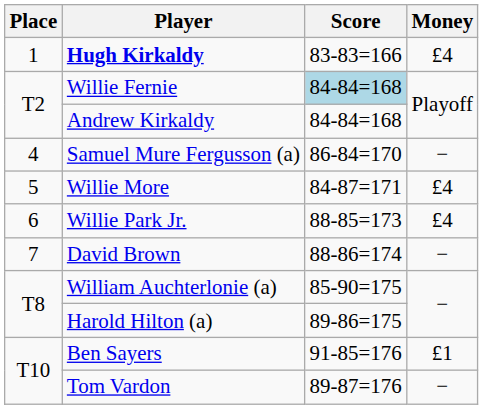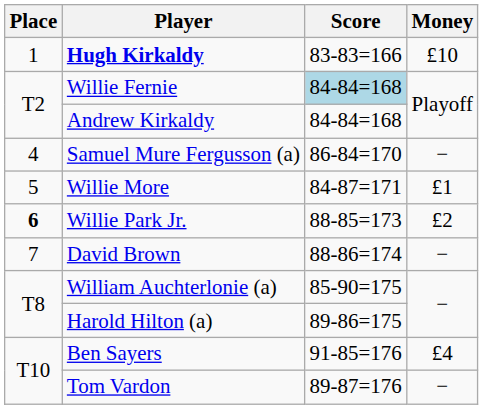Hugh Kirkaldy | Money: £4 -> £10
Willie More | Money: £4 -> £1
Willie Park Jr. | Place: normal -> bold
Willie Park Jr. | Money: £4 -> £2
Ben Sayers | Money: £1 -> £4
